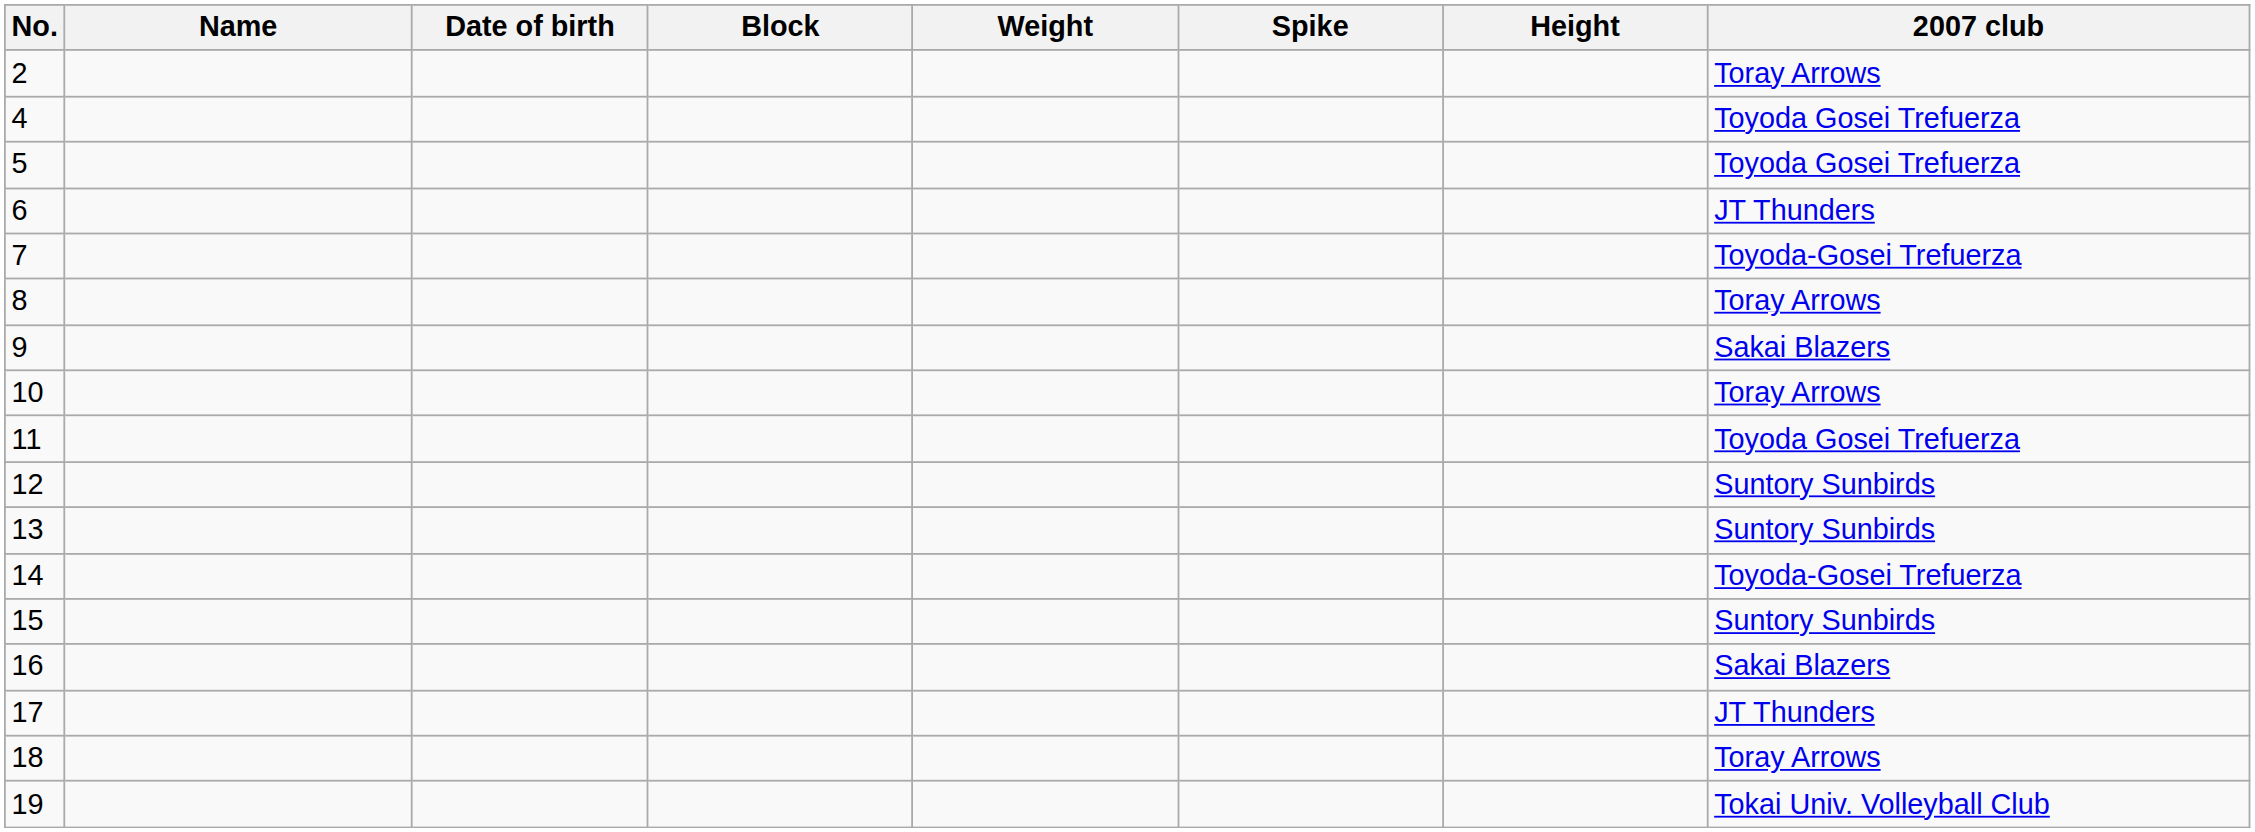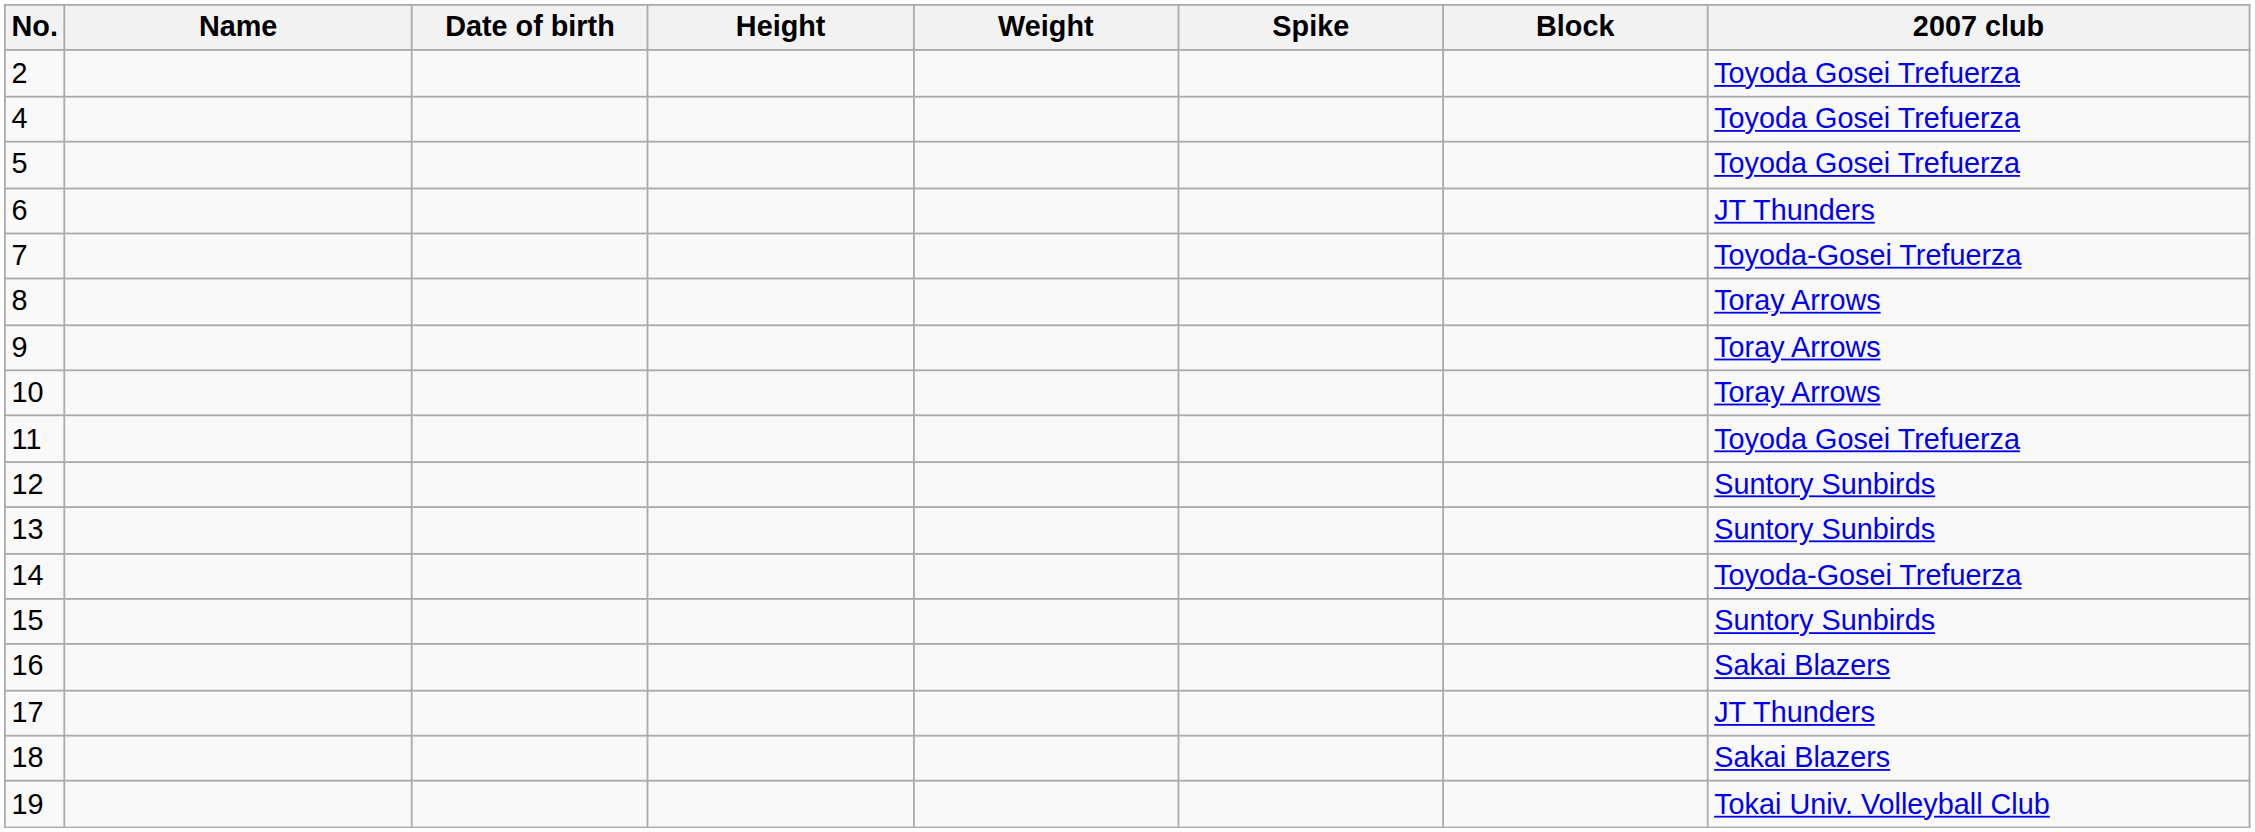columns swapped: Height <-> Block
2 | 2007 club: Toray Arrows -> Toyoda Gosei Trefuerza
9 | 2007 club: Sakai Blazers -> Toray Arrows
18 | 2007 club: Toray Arrows -> Sakai Blazers
